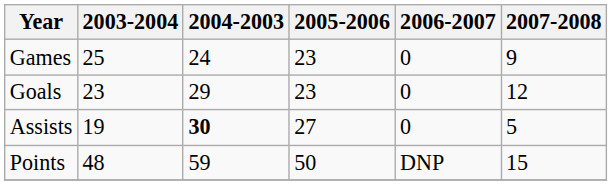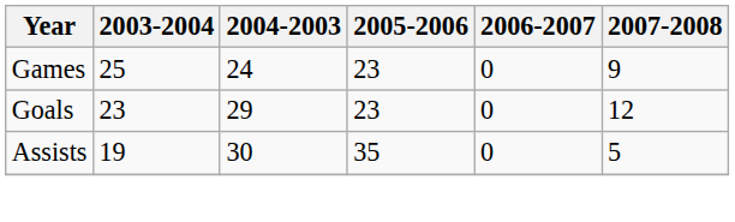Assists | 2004-2003: bold -> normal
Assists | 2005-2006: 27 -> 35
- row: Points | 48 | 59 | 50 | DNP | 15
